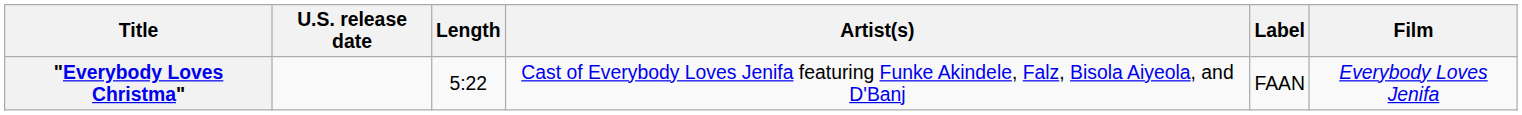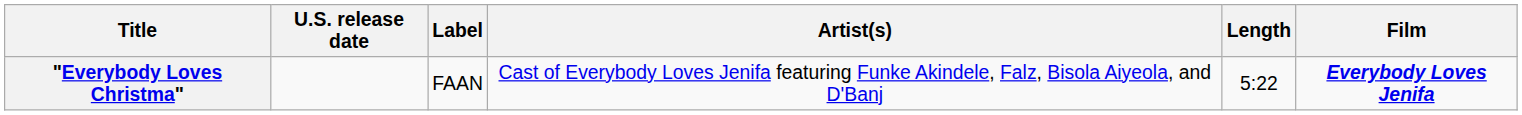columns swapped: Length <-> Label
"Everybody Loves Christma" | Film: normal -> bold
